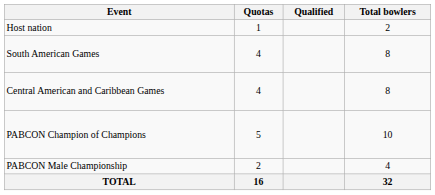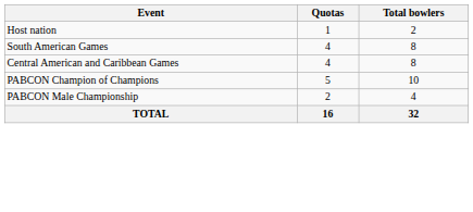- column: Qualified
